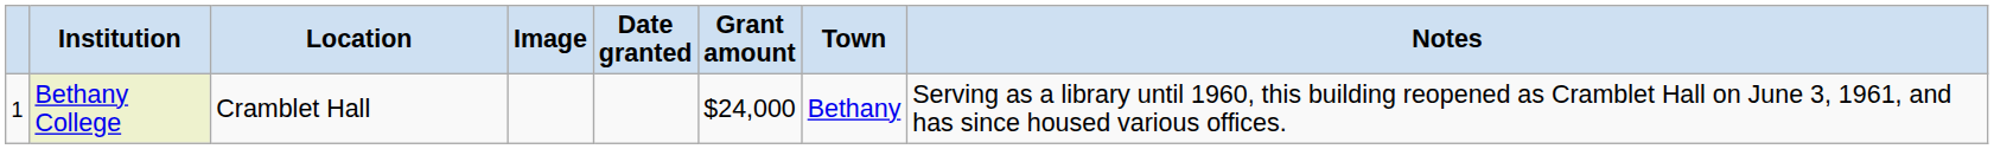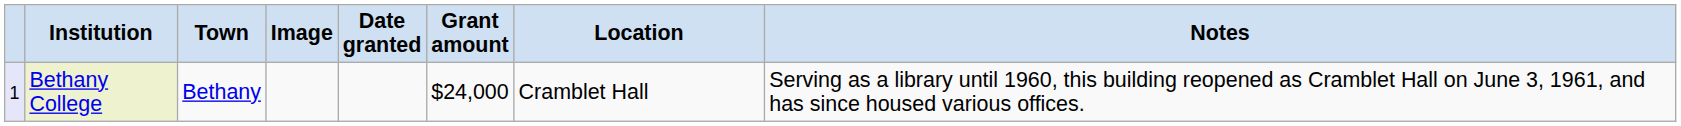columns swapped: Town <-> Location
Bethany College | column 1: no background -> lavender background
